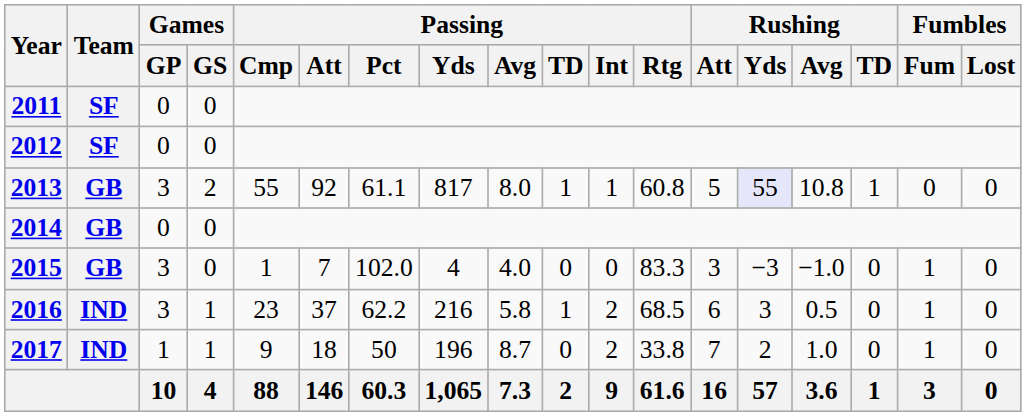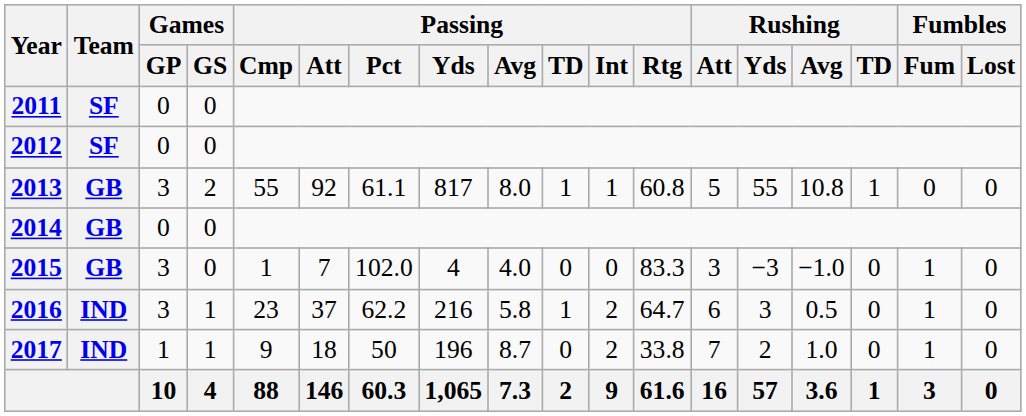2013 | Rushing / Yds: lavender background -> no background
2016 | Passing / Rtg: 68.5 -> 64.7
